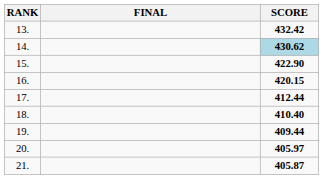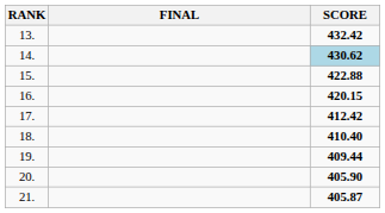15. | SCORE: 422.90 -> 422.88
17. | SCORE: 412.44 -> 412.42
20. | SCORE: 405.97 -> 405.90
